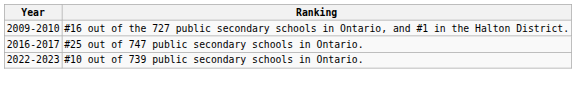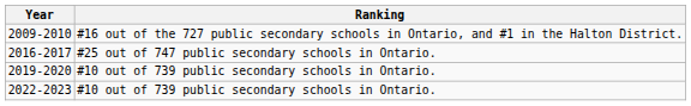+ row: 2019-2020 | #10 out of 739 public secondary schools in Ontario.
